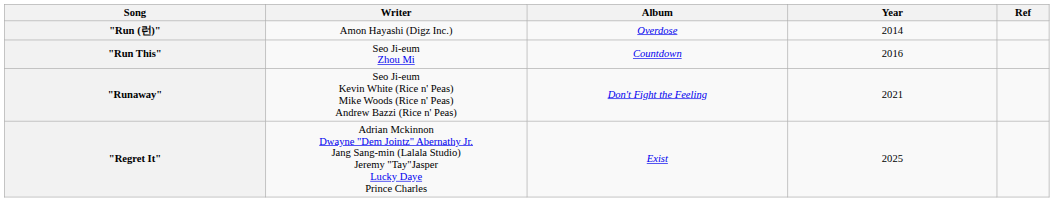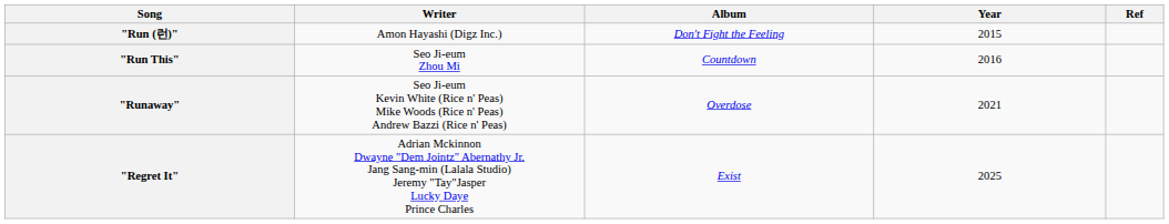"Run (런)" | Album: Overdose -> Don't Fight the Feeling
"Run (런)" | Year: 2014 -> 2015
"Runaway" | Album: Don't Fight the Feeling -> Overdose
